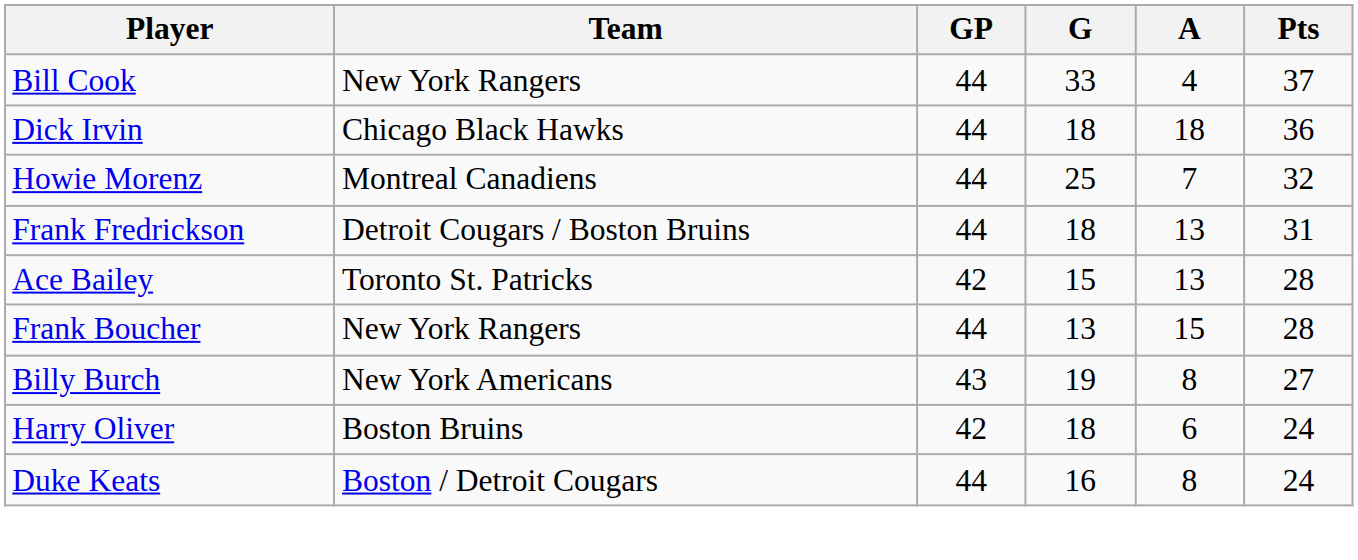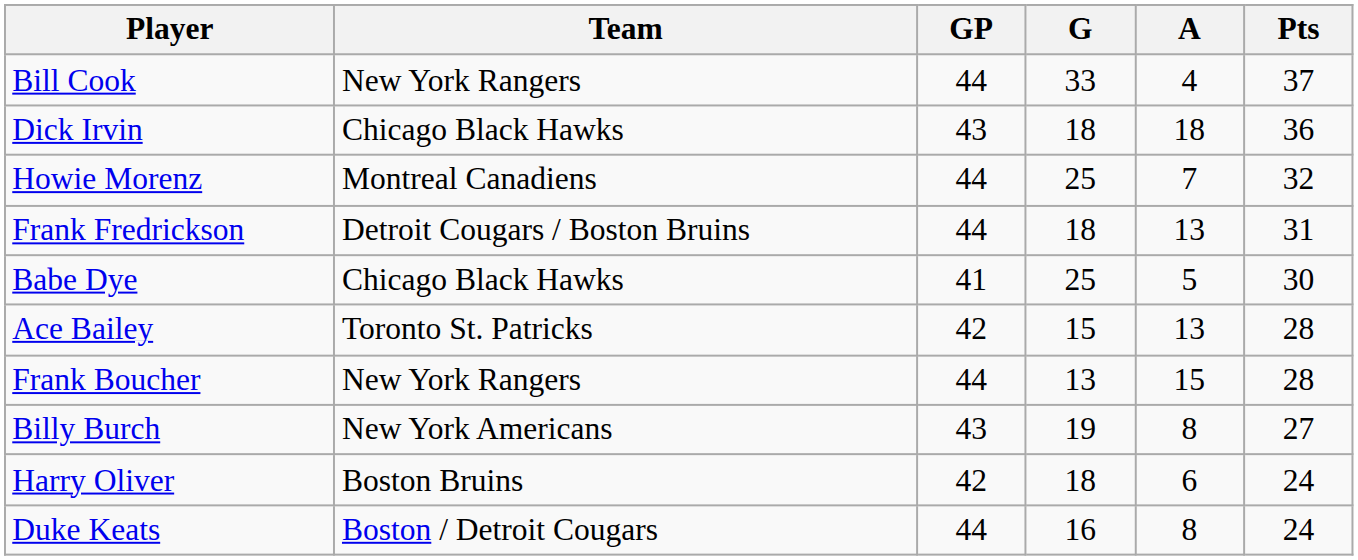Dick Irvin | GP: 44 -> 43
+ row: Babe Dye | Chicago Black Hawks | 41 | 25 | 5 | 30
